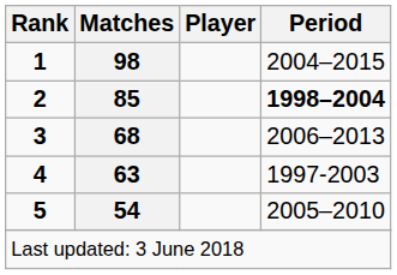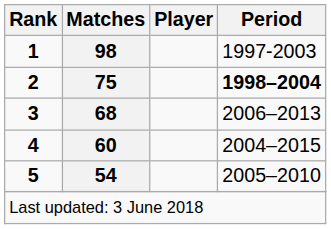1 | Period: 2004–2015 -> 1997-2003
2 | Matches: 85 -> 75
4 | Matches: 63 -> 60
4 | Period: 1997-2003 -> 2004–2015
